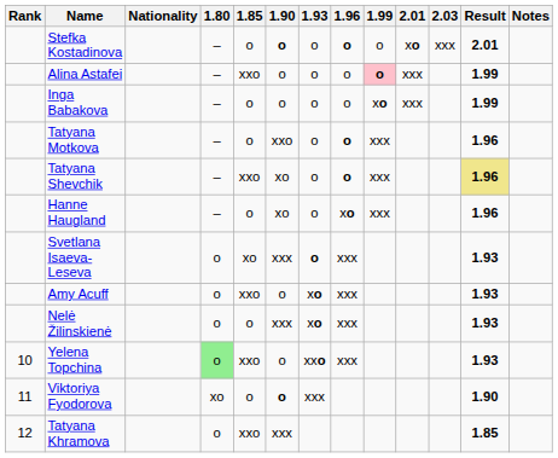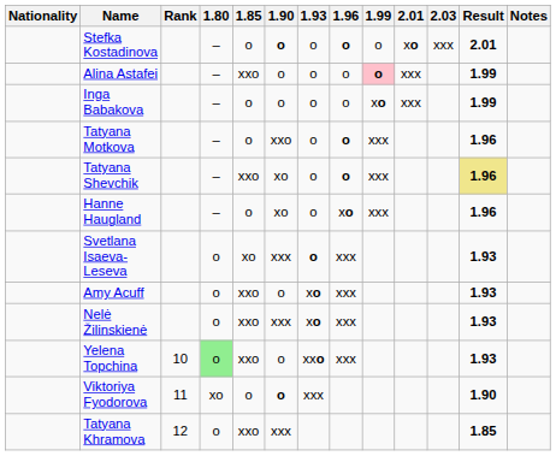columns swapped: Rank <-> Nationality
Nelė Žilinskienė | 1.85: o -> xxo
